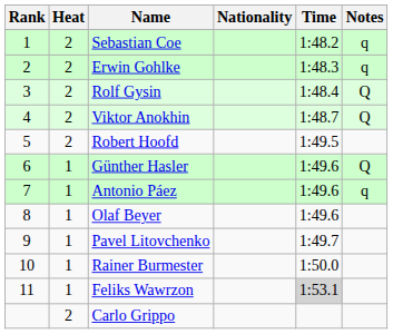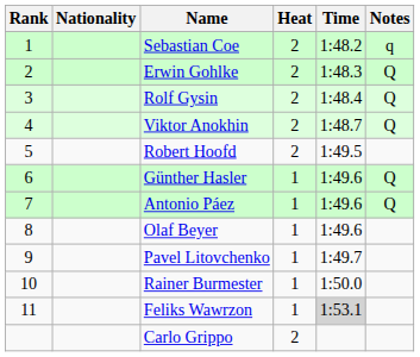columns swapped: Heat <-> Nationality
Erwin Gohlke | Notes: q -> Q
Antonio Páez | Notes: q -> Q
